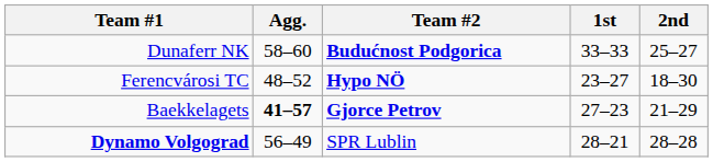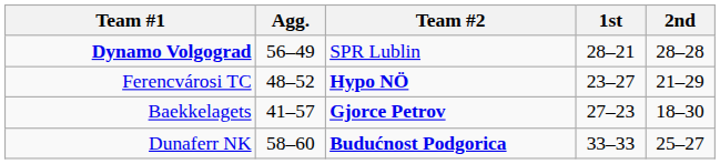rows swapped: Dunaferr NK <-> Dynamo Volgograd
Ferencvárosi TC | 2nd: 18–30 -> 21–29
Baekkelagets | Agg.: bold -> normal
Baekkelagets | 2nd: 21–29 -> 18–30
